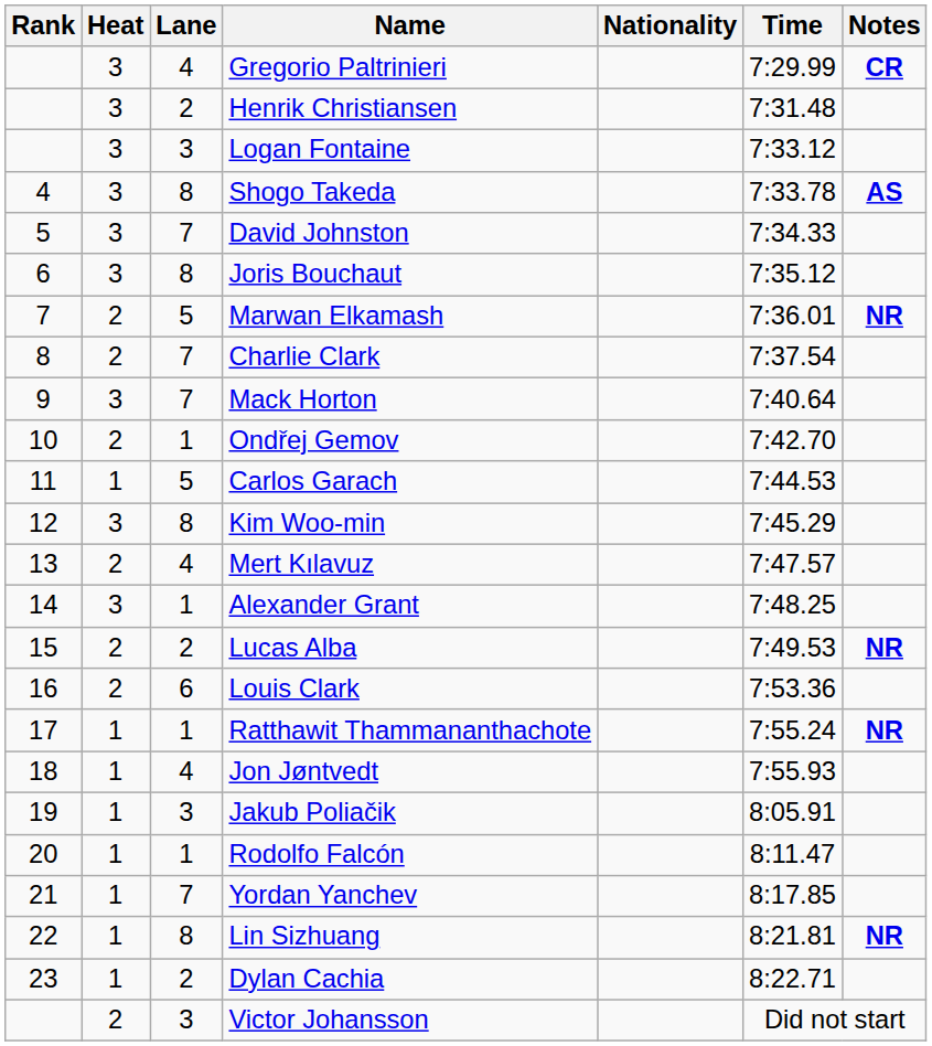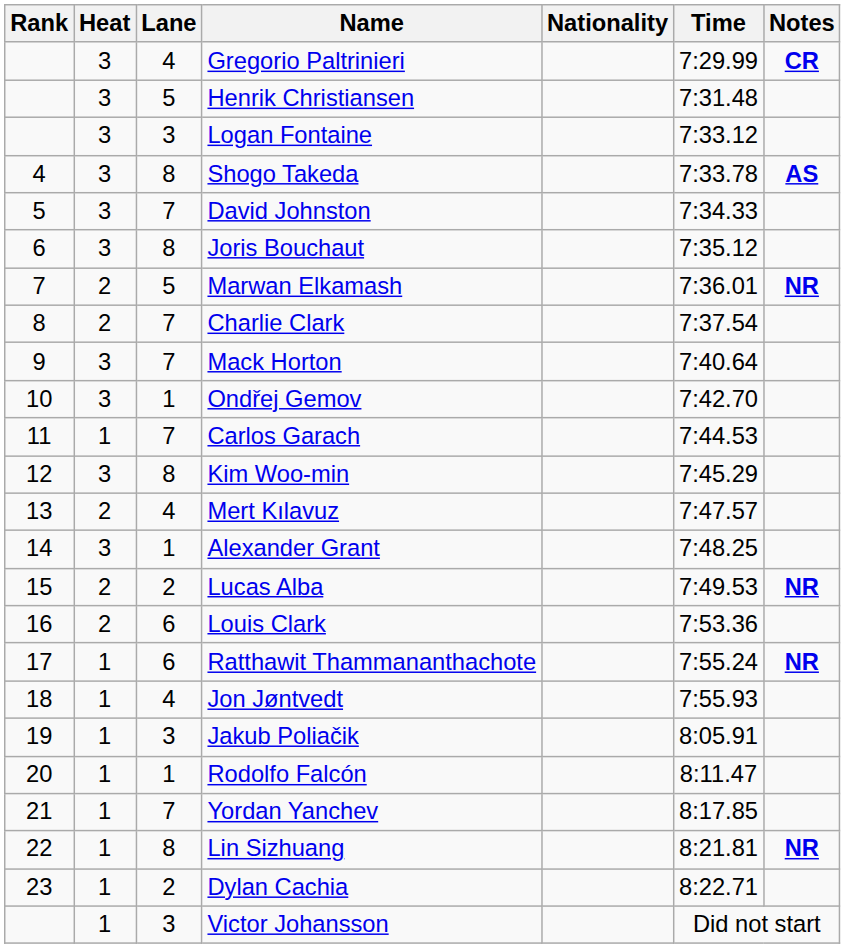Henrik Christiansen | Lane: 2 -> 5
Ondřej Gemov | Heat: 2 -> 3
Carlos Garach | Lane: 5 -> 7
Ratthawit Thammananthachote | Lane: 1 -> 6
Victor Johansson | Heat: 2 -> 1
